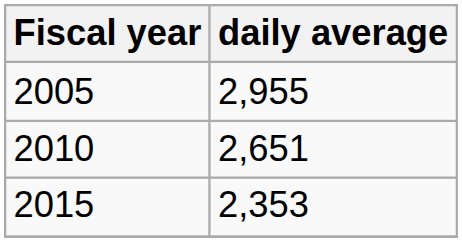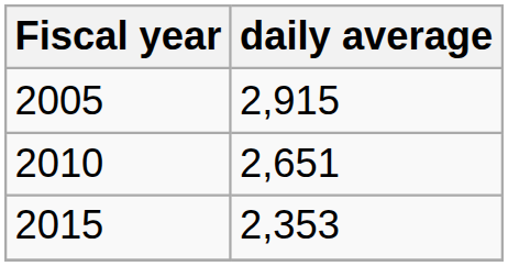2005 | daily average: 2,955 -> 2,915
